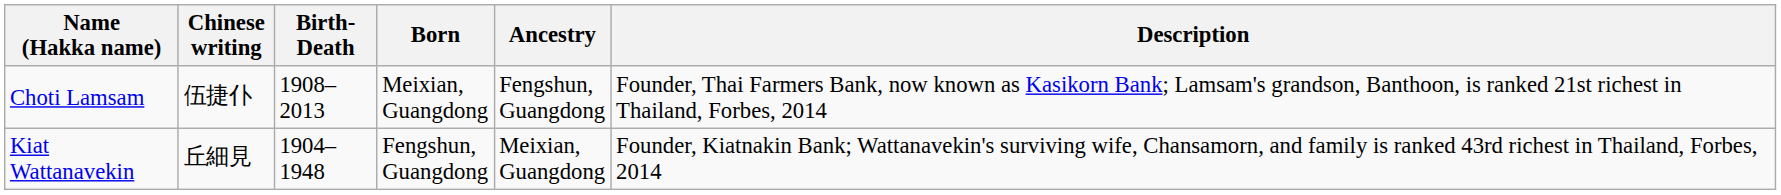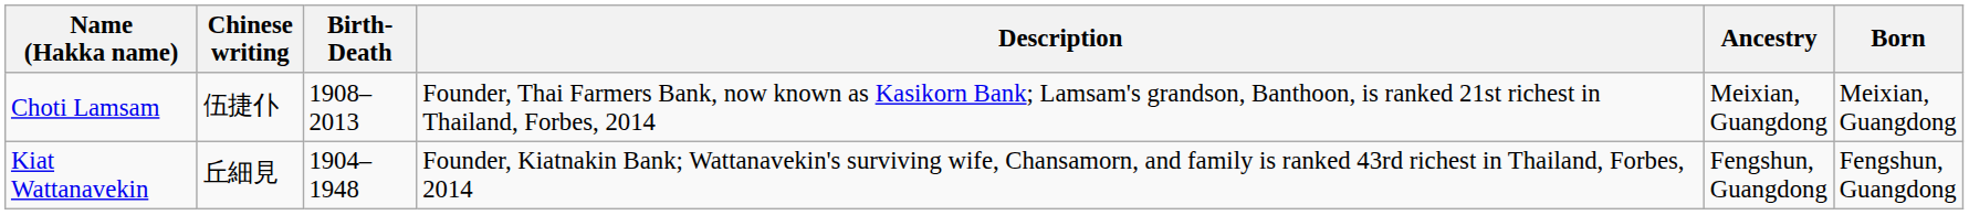columns swapped: Born <-> Description
Choti Lamsam | Ancestry: Fengshun, Guangdong -> Meixian, Guangdong
Kiat Wattanavekin | Ancestry: Meixian, Guangdong -> Fengshun, Guangdong
